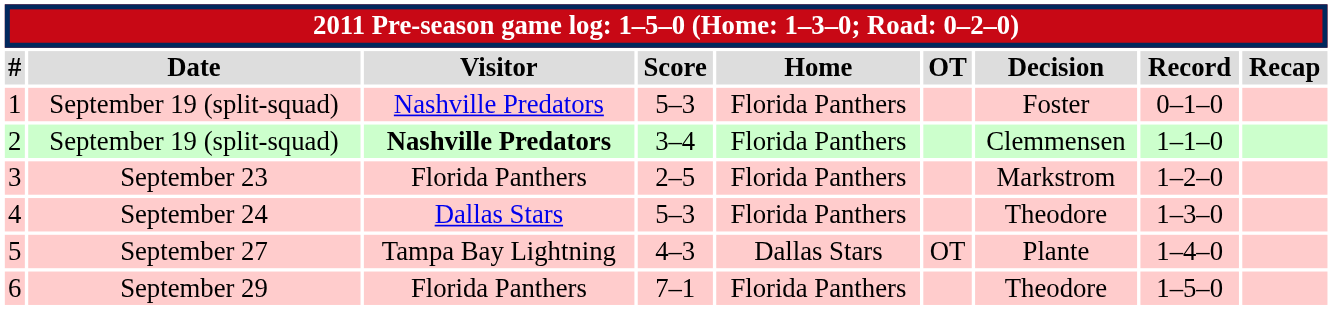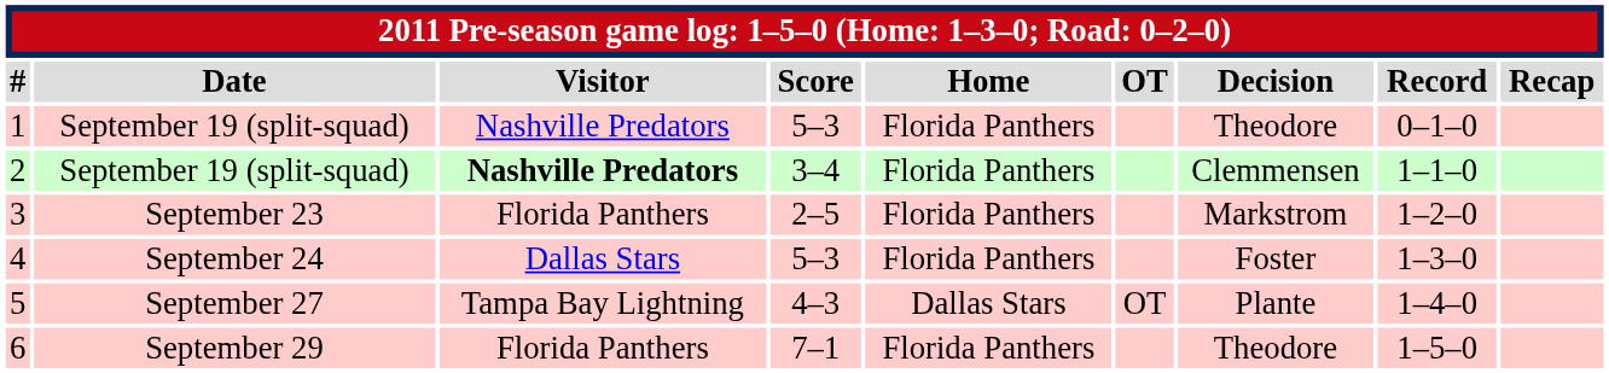1 | Decision: Foster -> Theodore
4 | Decision: Theodore -> Foster
